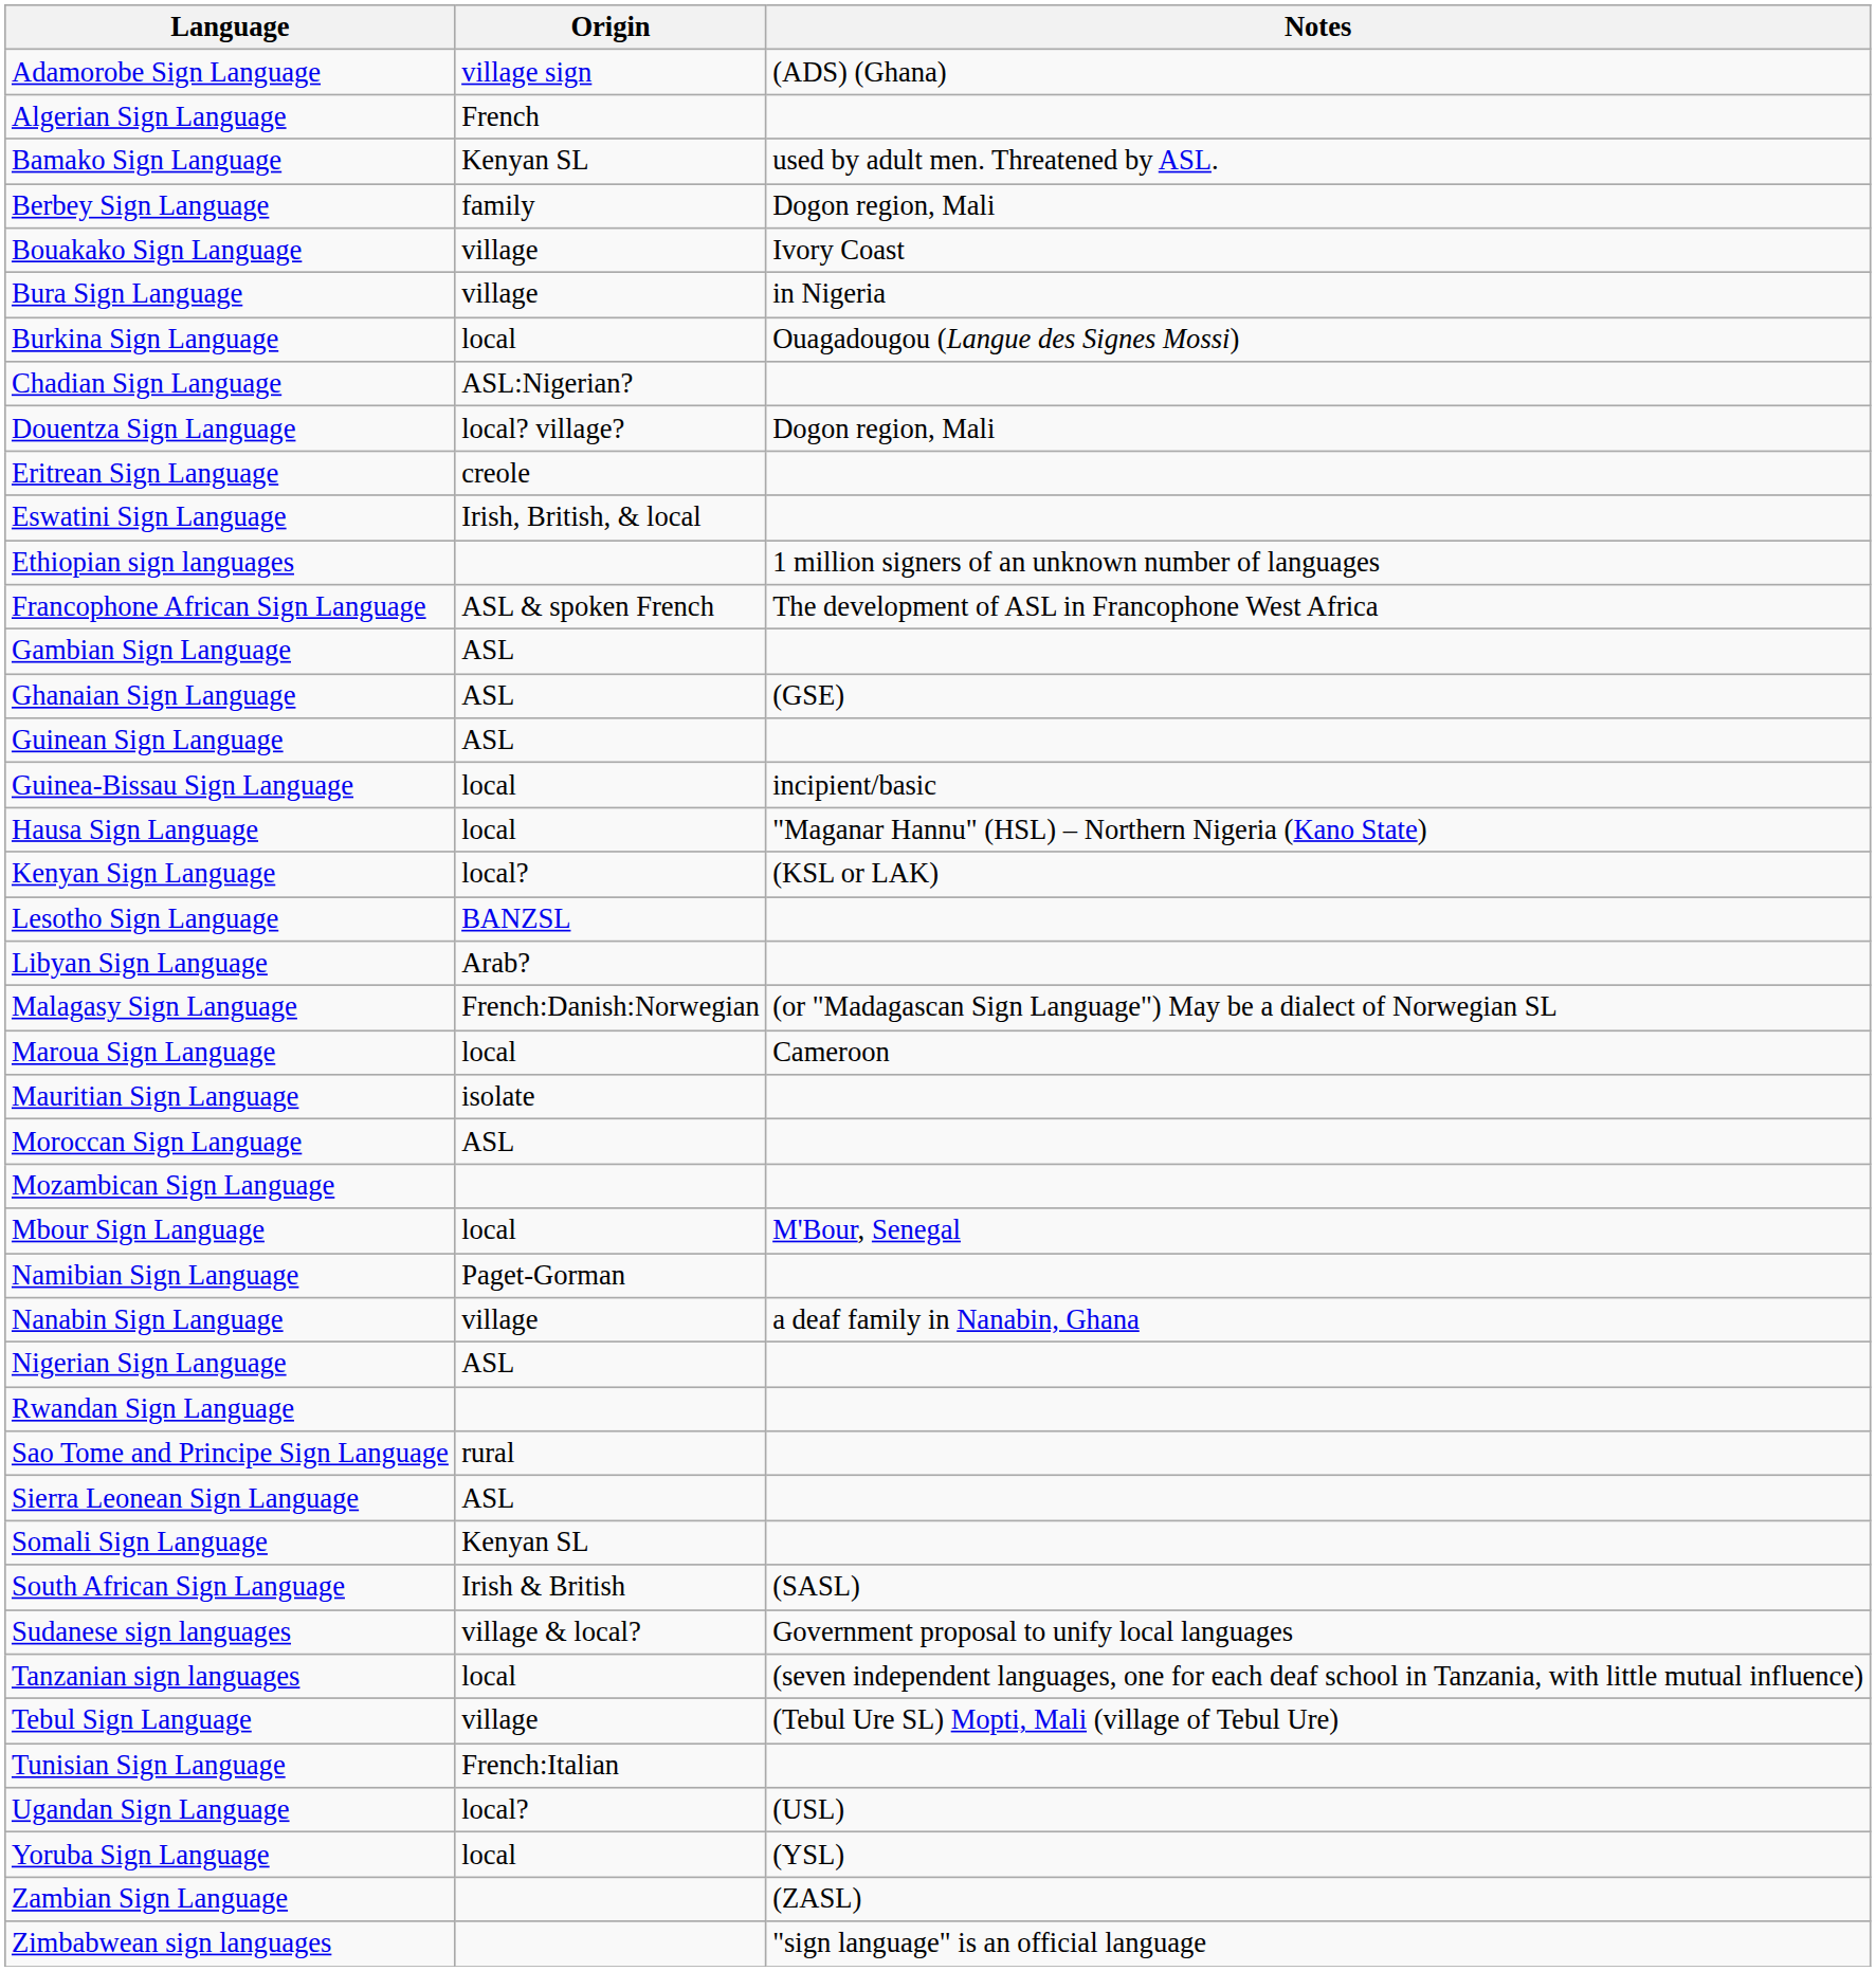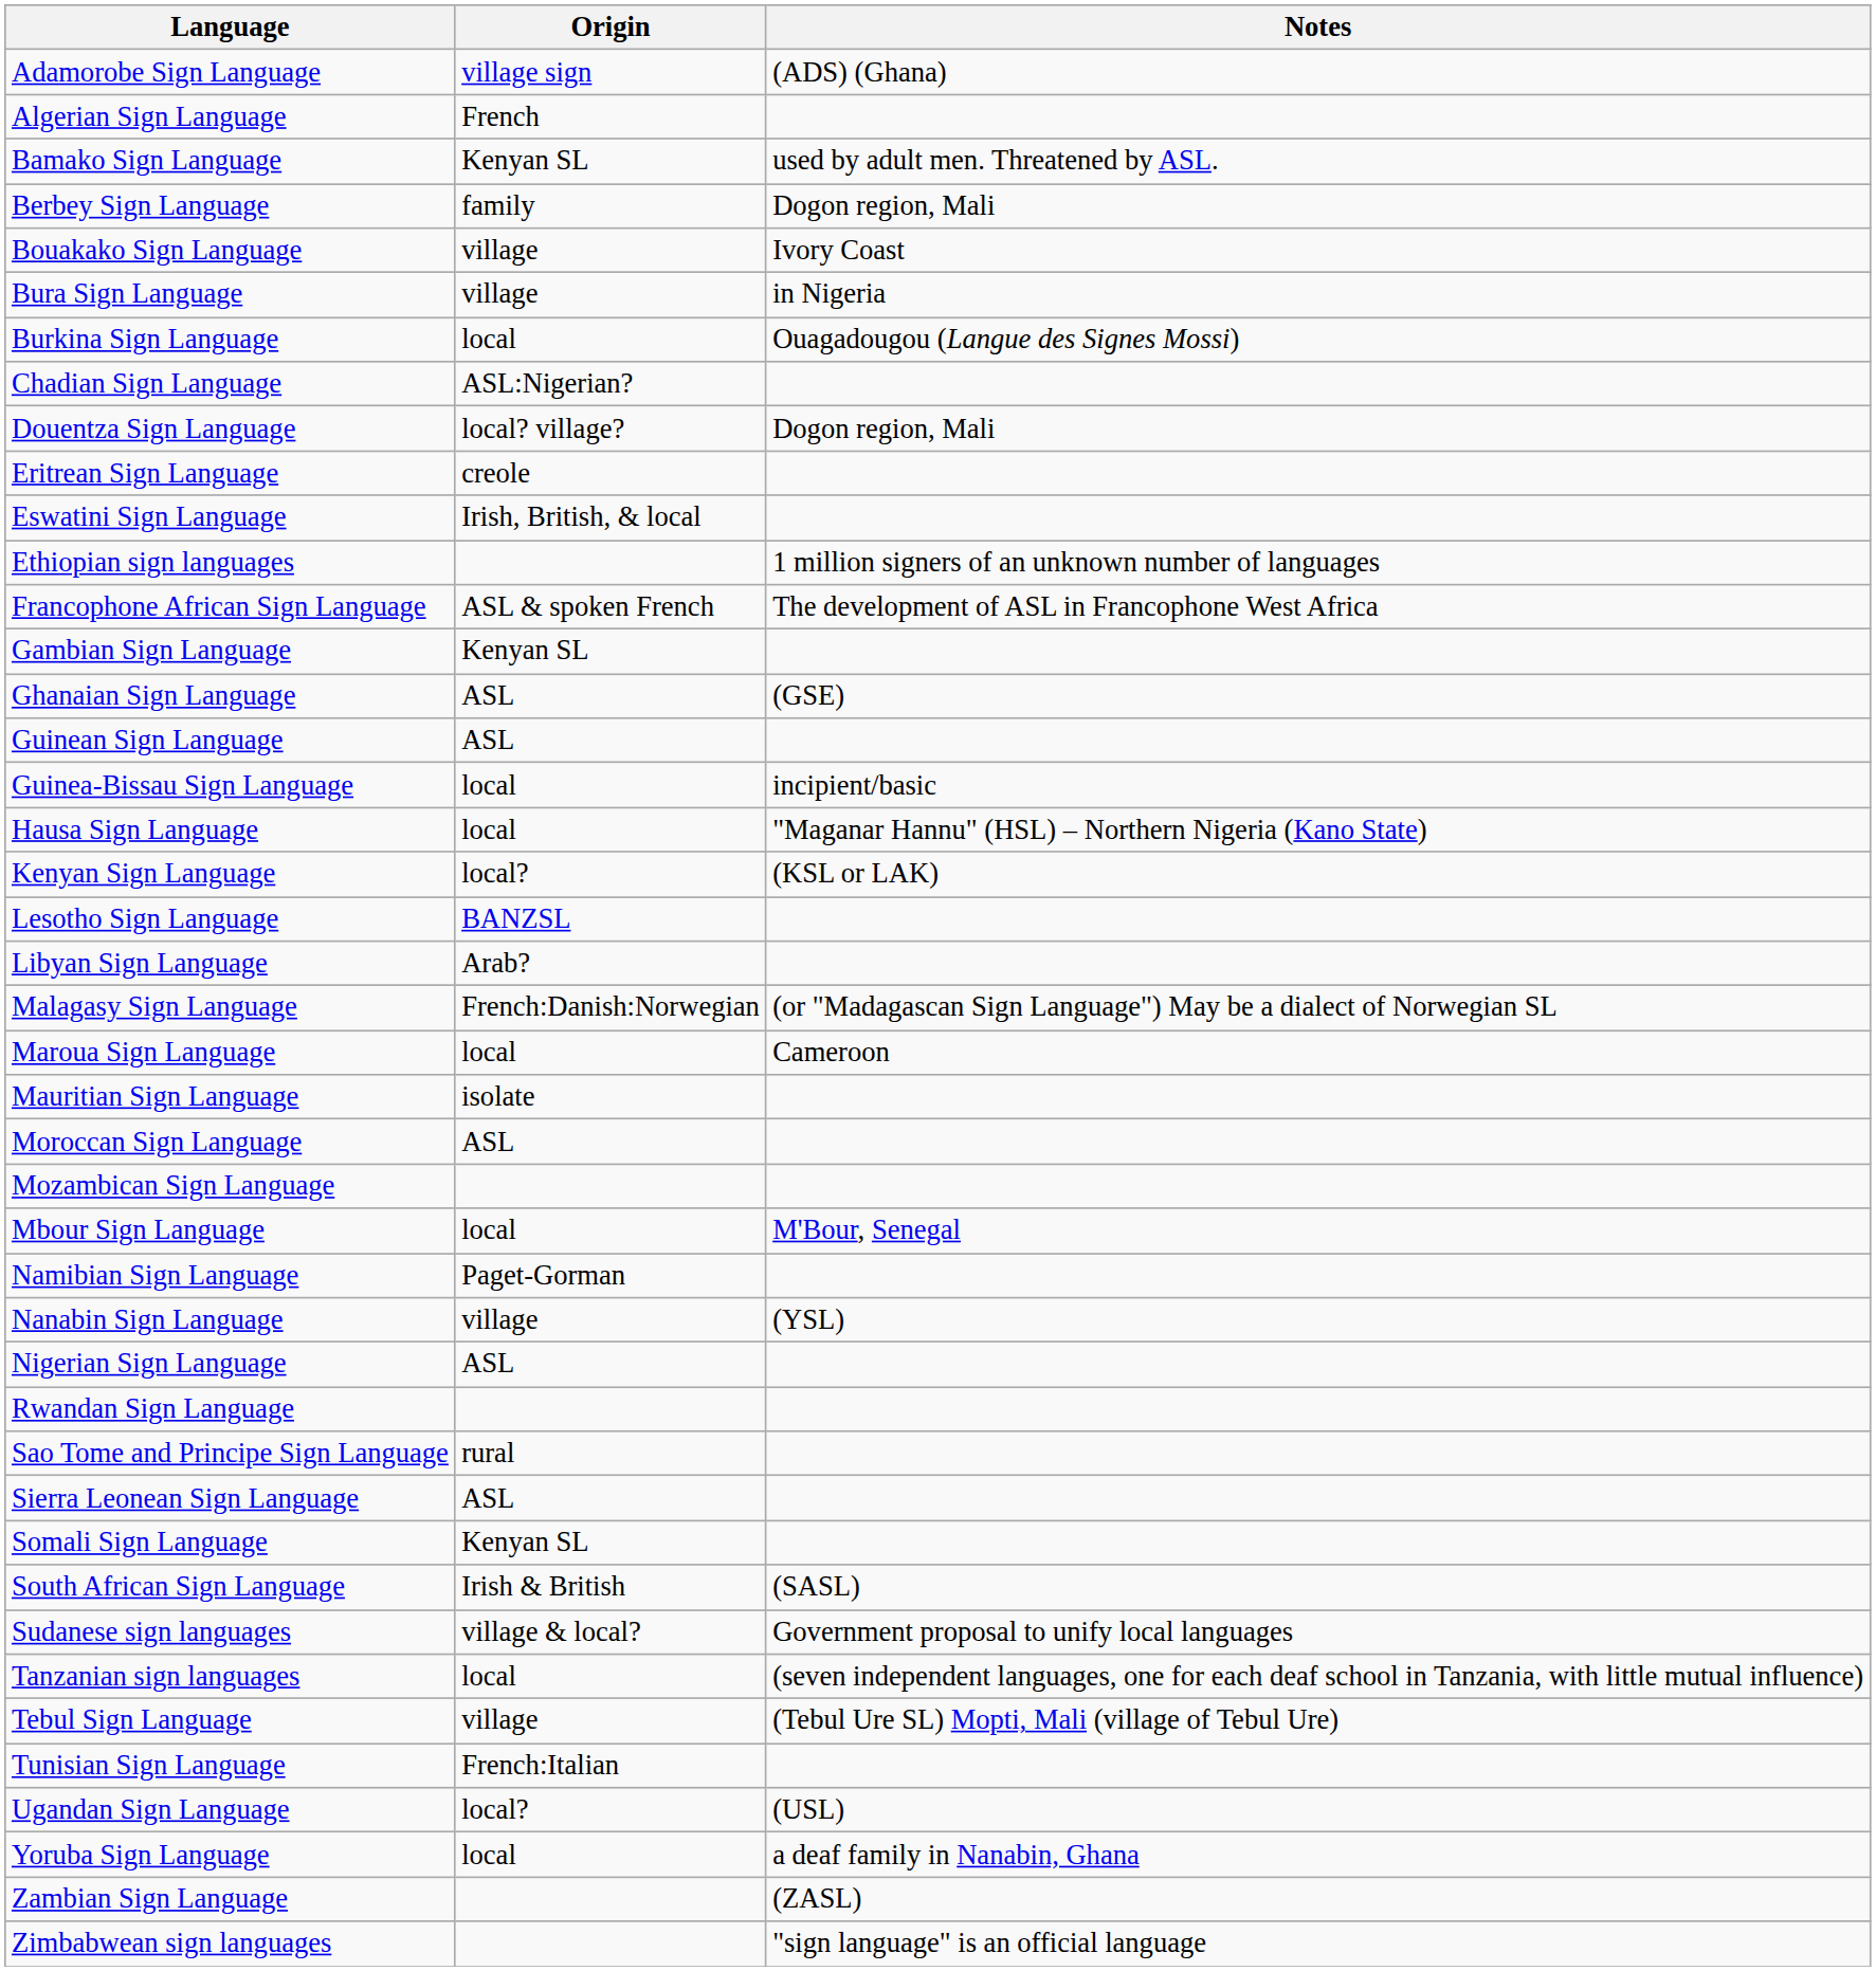Gambian Sign Language | Origin: ASL -> Kenyan SL
Nanabin Sign Language | Notes: a deaf family in Nanabin, Ghana -> (YSL)
Yoruba Sign Language | Notes: (YSL) -> a deaf family in Nanabin, Ghana
